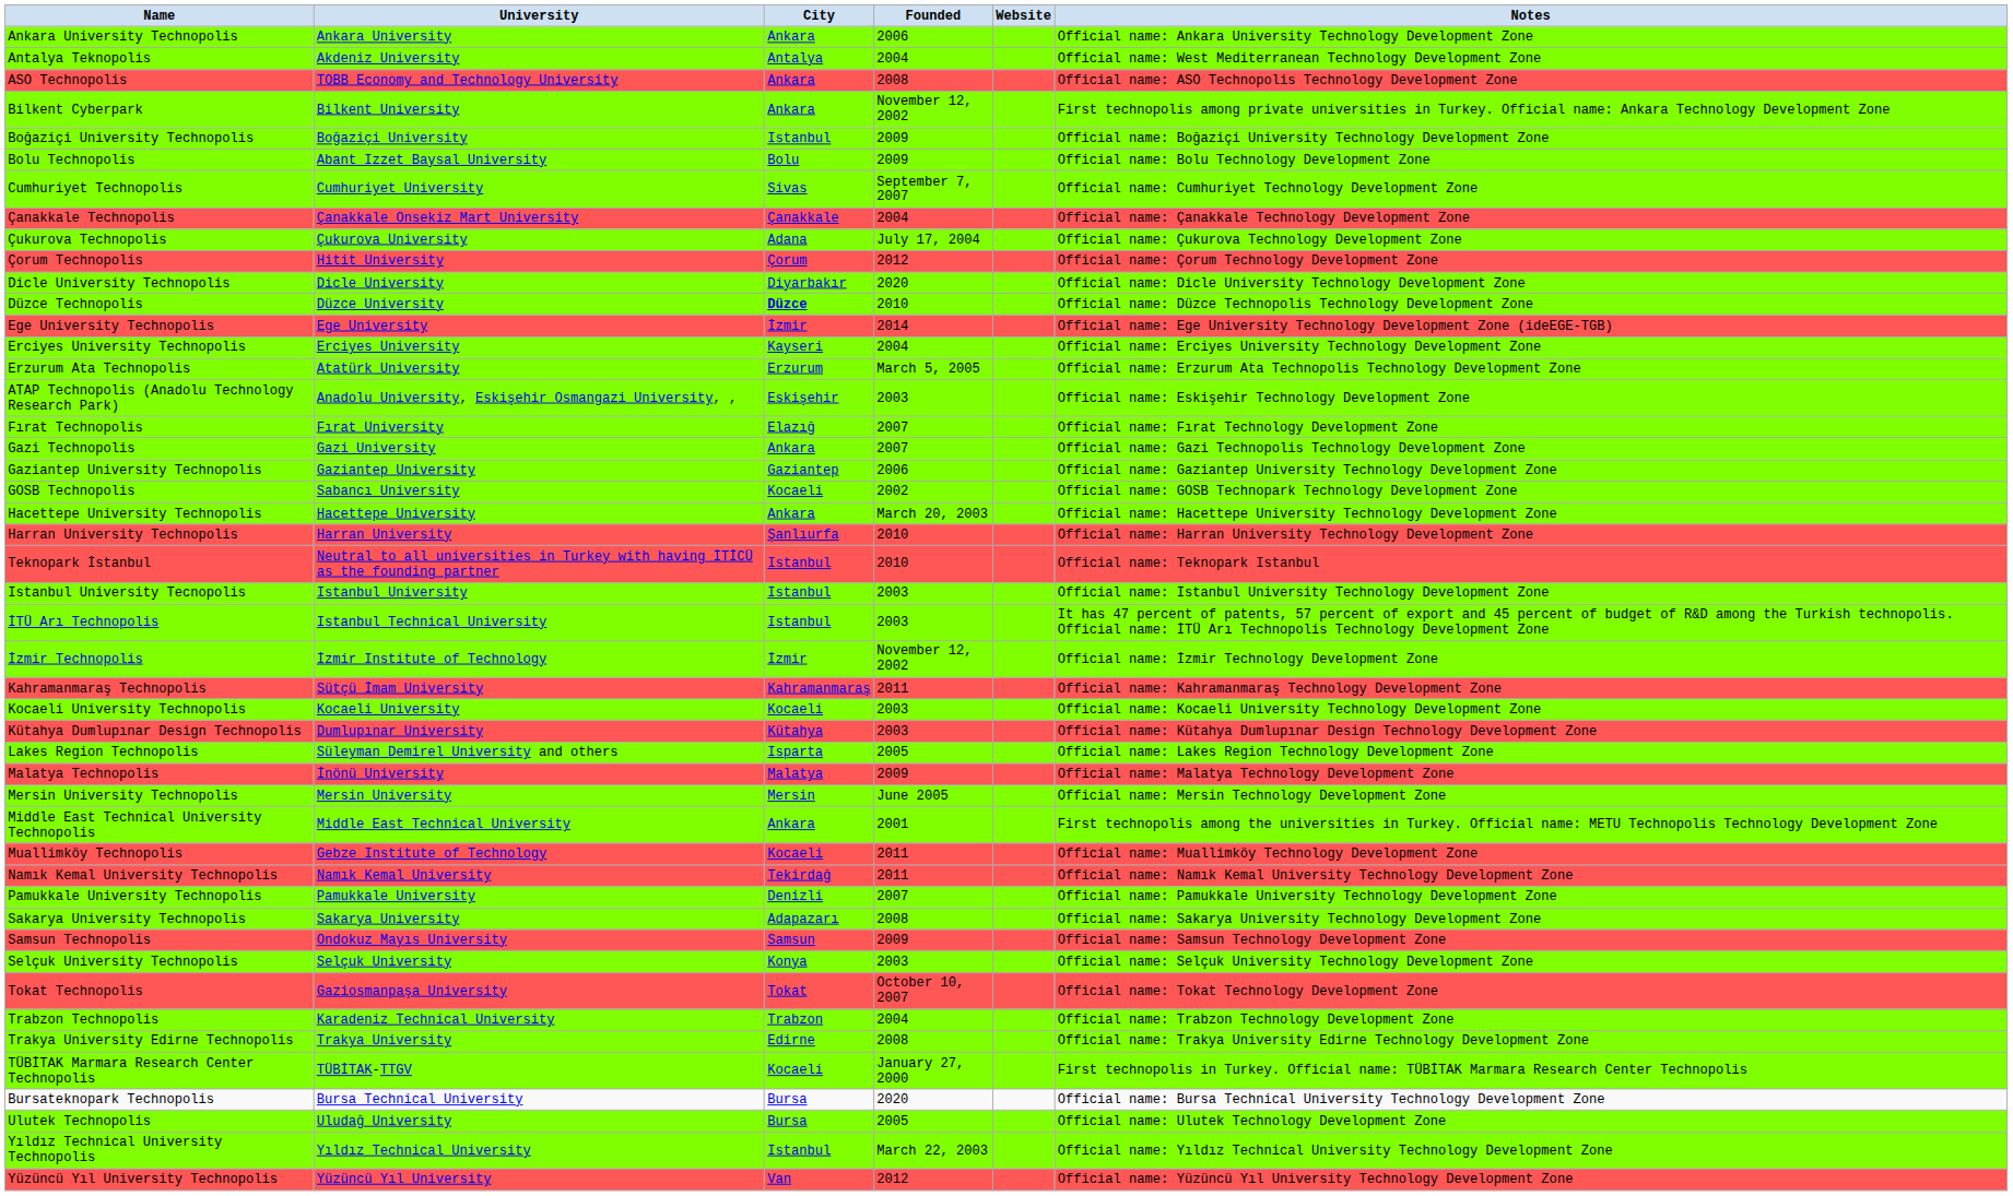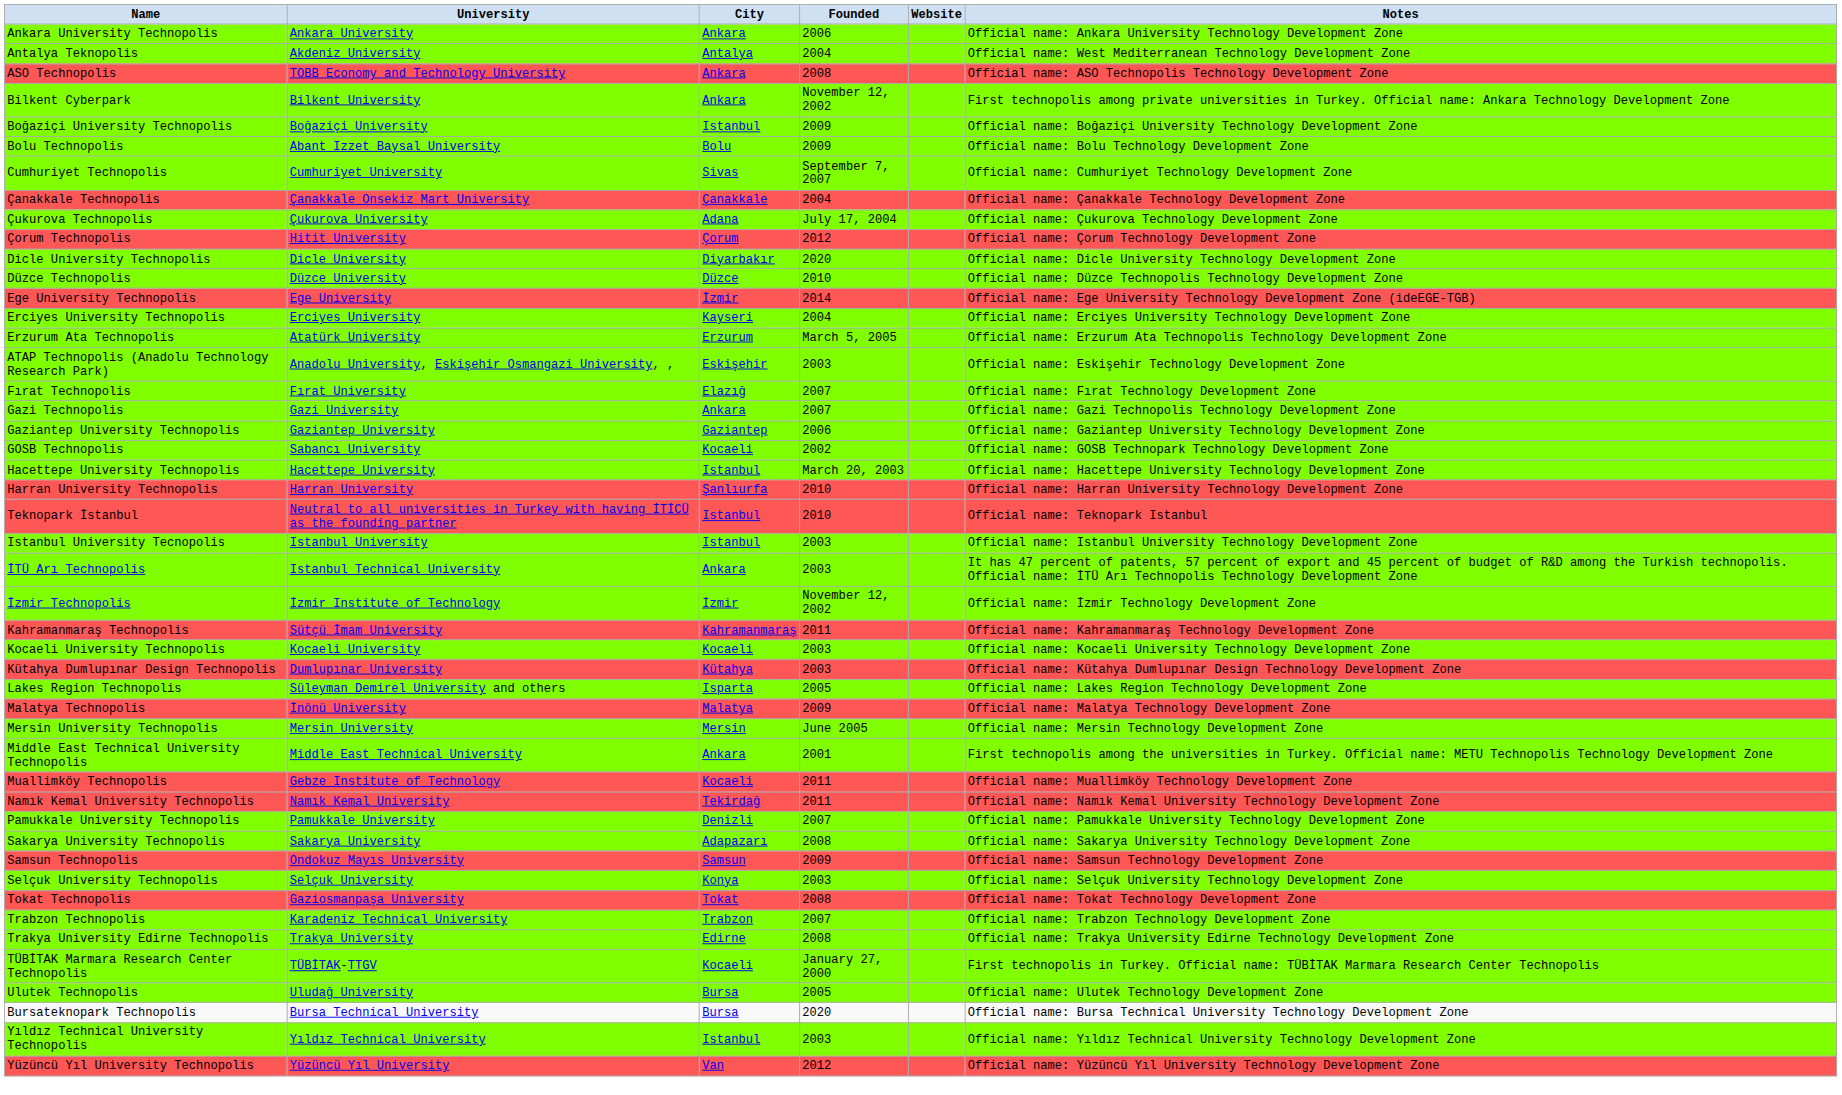Düzce Technopolis | City: bold -> normal
Hacettepe University Technopolis | City: Ankara -> Istanbul
İTÜ Arı Technopolis | City: Istanbul -> Ankara
Tokat Technopolis | Founded: October 10, 2007 -> 2008
Trabzon Technopolis | Founded: 2004 -> 2007
rows swapped: Ulutek Technopolis <-> Bursateknopark Technopolis
Yıldız Technical University Technopolis | Founded: March 22, 2003 -> 2003
